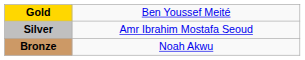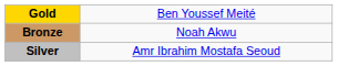rows swapped: Silver <-> Bronze
